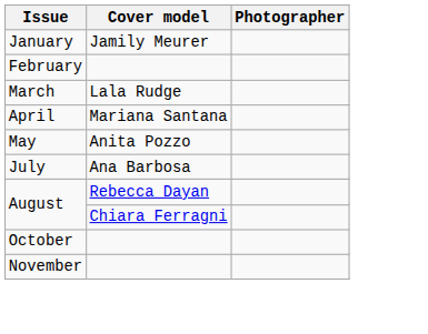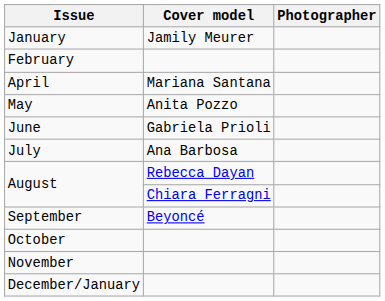- row: March | Lala Rudge
+ row: June | Gabriela Prioli
+ row: September | Beyoncé
+ row: December/January
